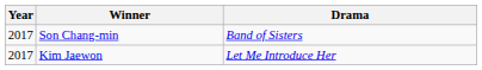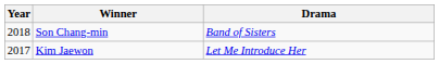Son Chang-min | Year: 2017 -> 2018
